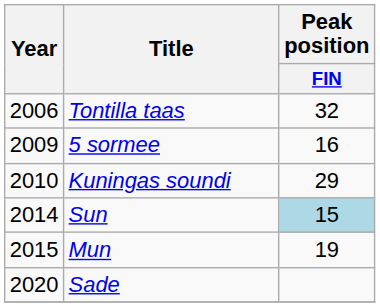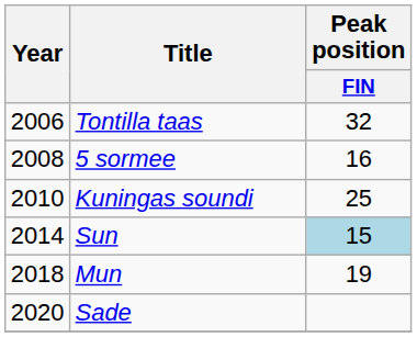5 sormee | Year: 2009 -> 2008
Kuningas soundi | Peak position / FIN: 29 -> 25
Mun | Year: 2015 -> 2018
